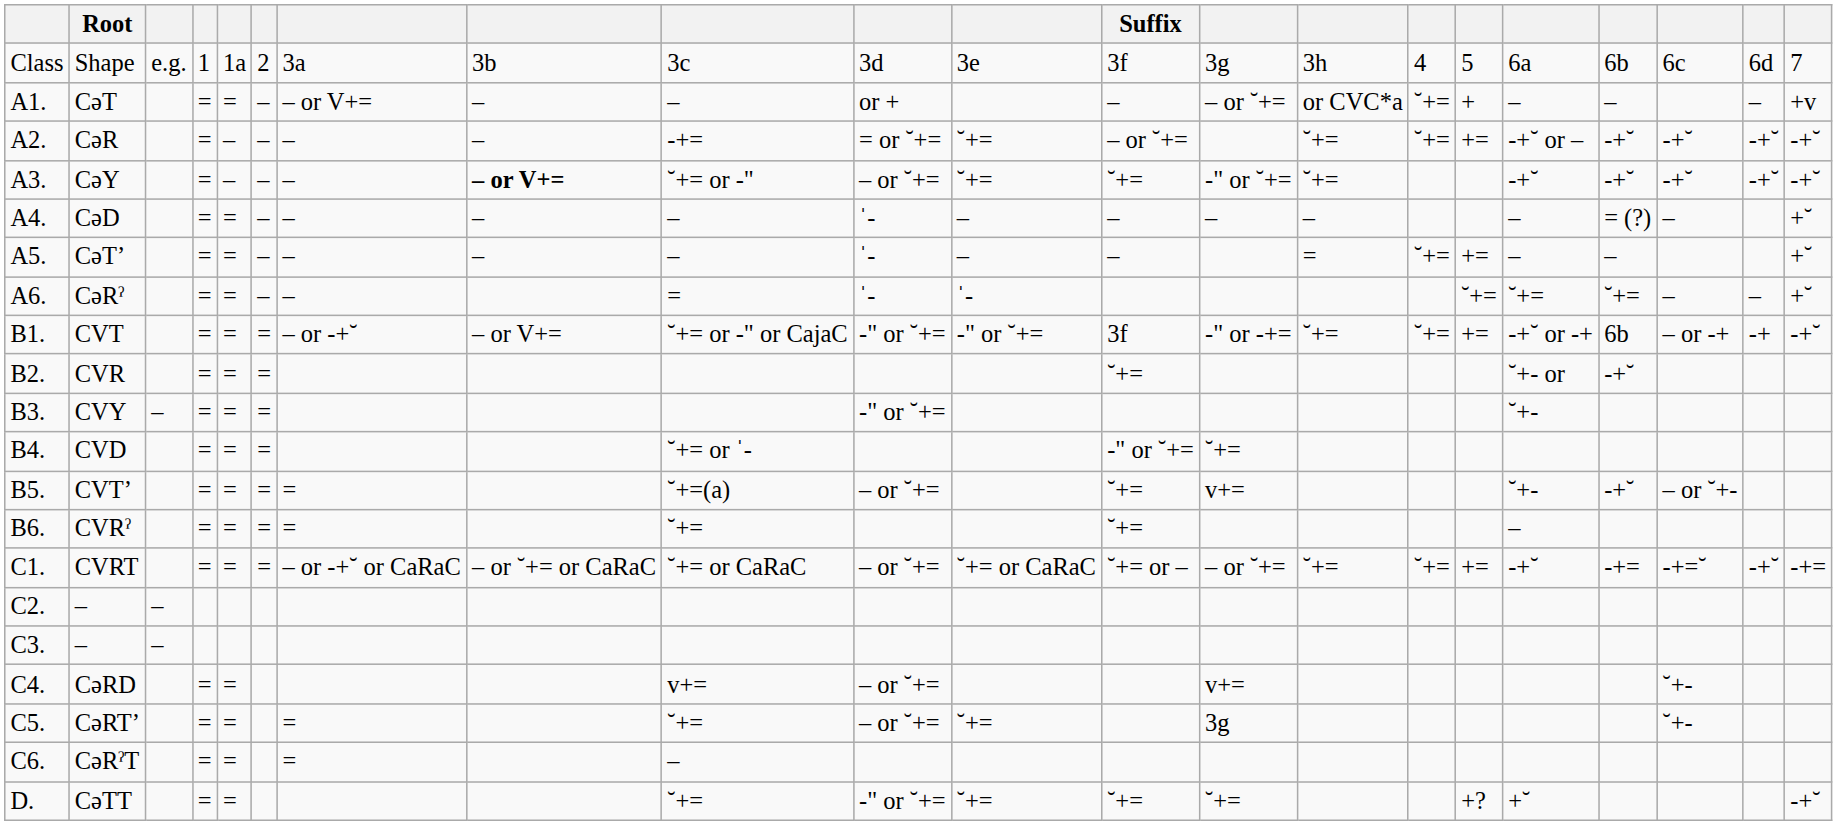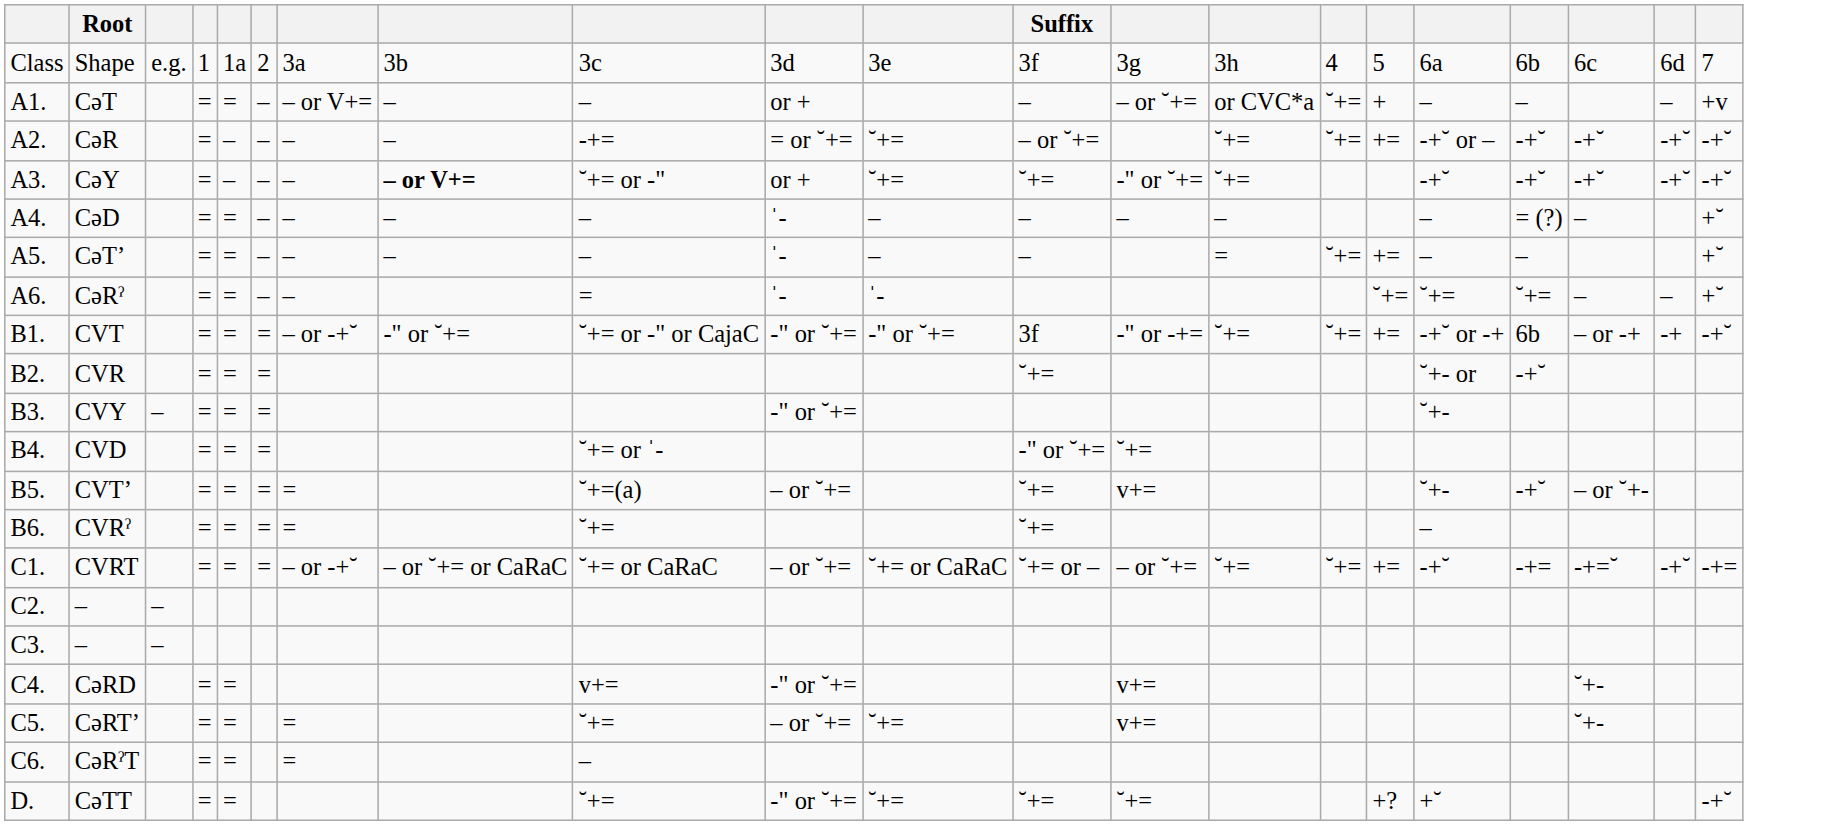CəY | column 10: – or ˘+= -> or +
CVT | column 8: – or V+= -> -" or ˘+=
CVRT | column 7: – or -+˘ or CaRaC -> – or -+˘
CəRD | column 10: – or ˘+= -> -" or ˘+=
CəRTʼ | column 13: 3g -> v+=
